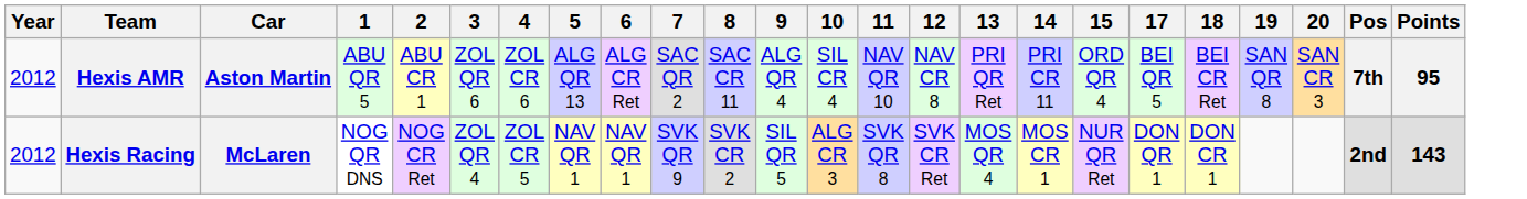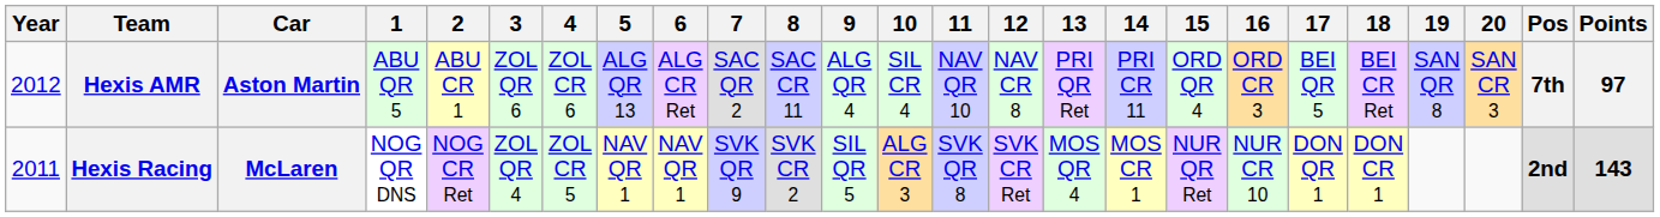+ column: 16 | ORD CR 3 | NUR CR 10
Hexis AMR | Points: 95 -> 97
Hexis Racing | Year: 2012 -> 2011
